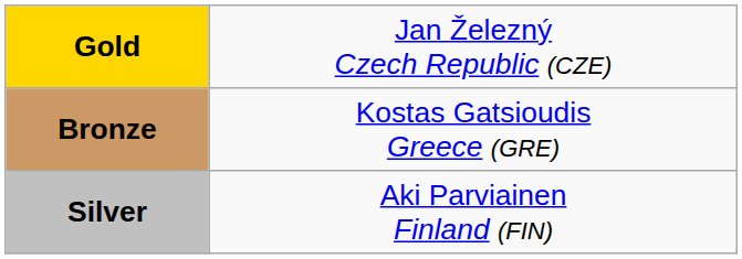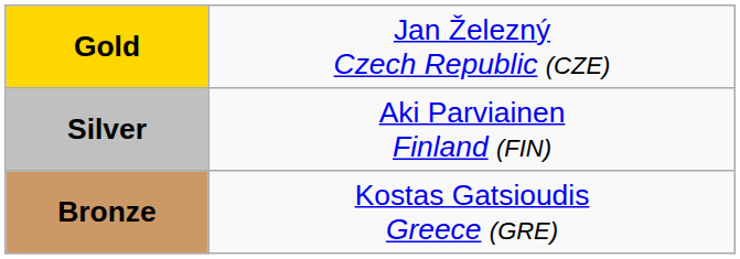rows swapped: Silver <-> Bronze
